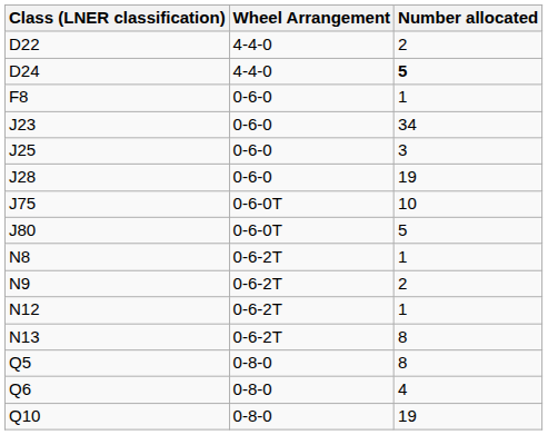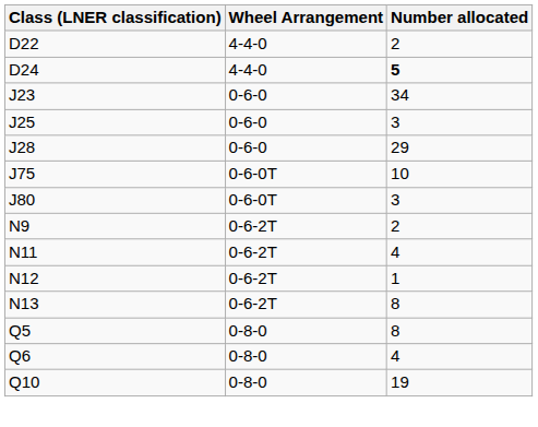- row: F8 | 0-6-0 | 1
J28 | Number allocated: 19 -> 29
J80 | Number allocated: 5 -> 3
- row: N8 | 0-6-2T | 1
+ row: N11 | 0-6-2T | 4
